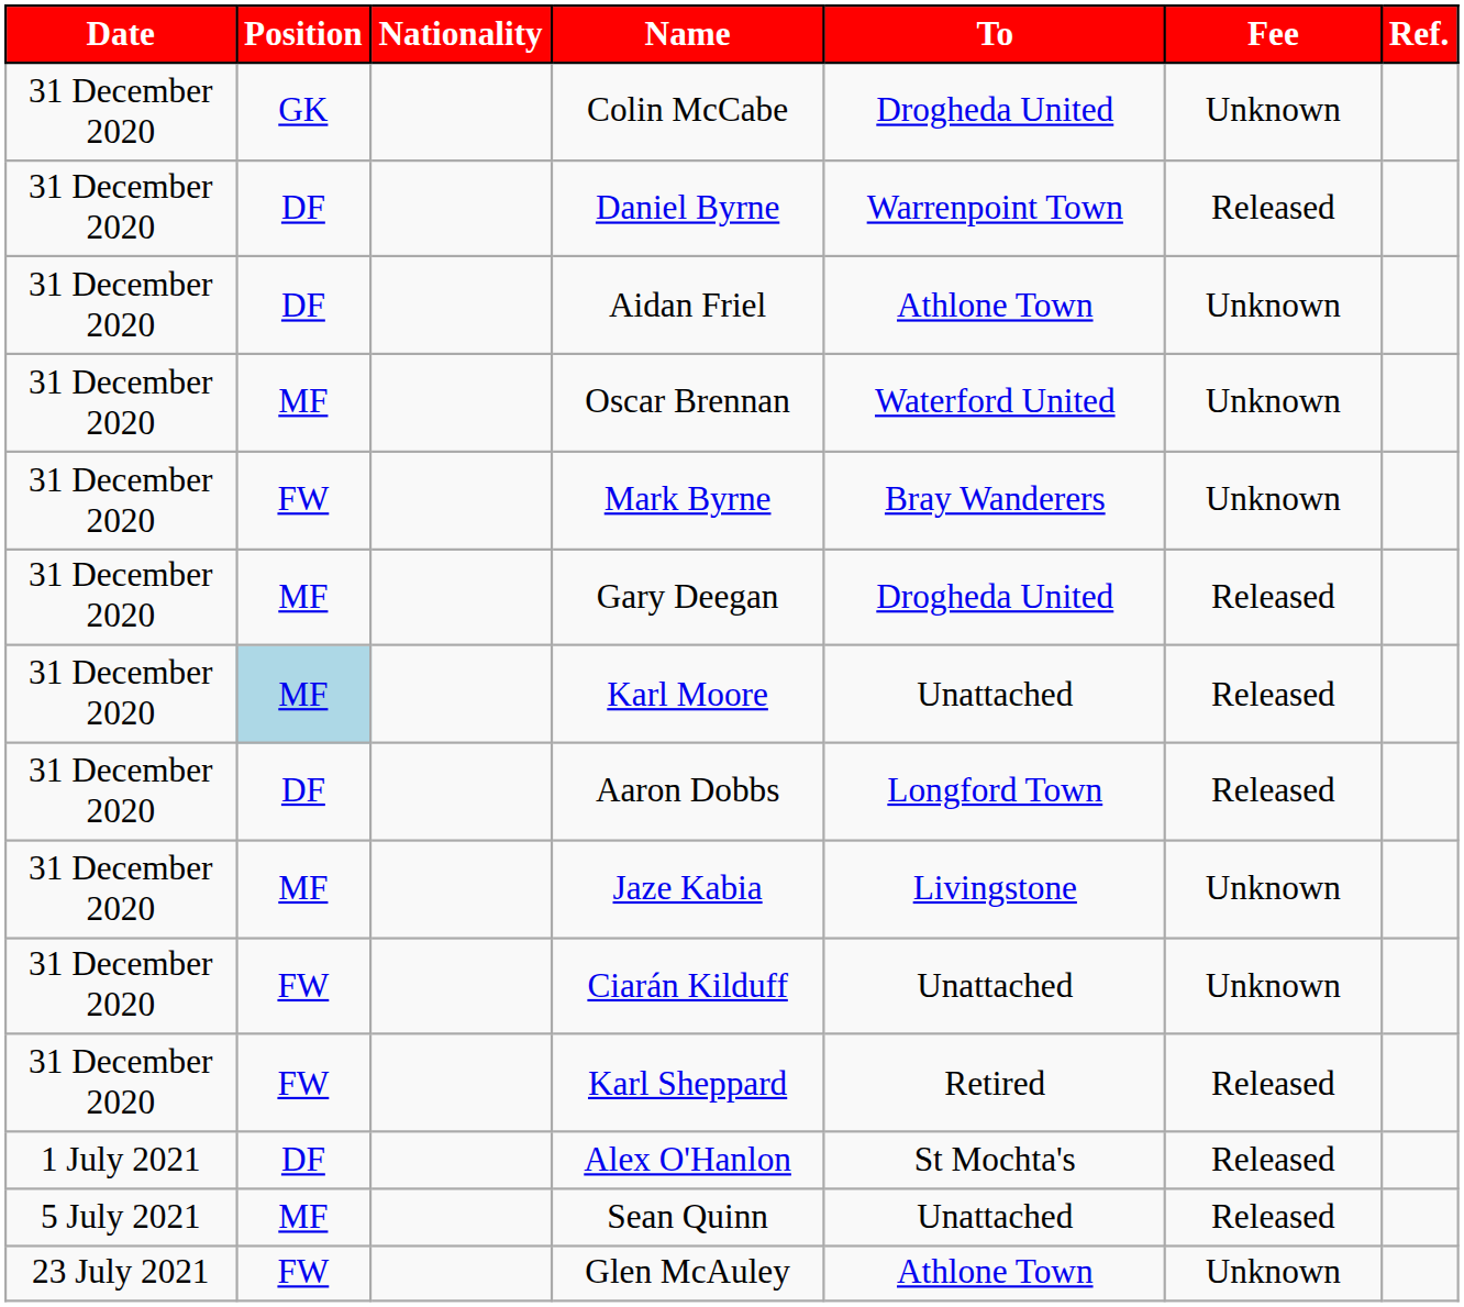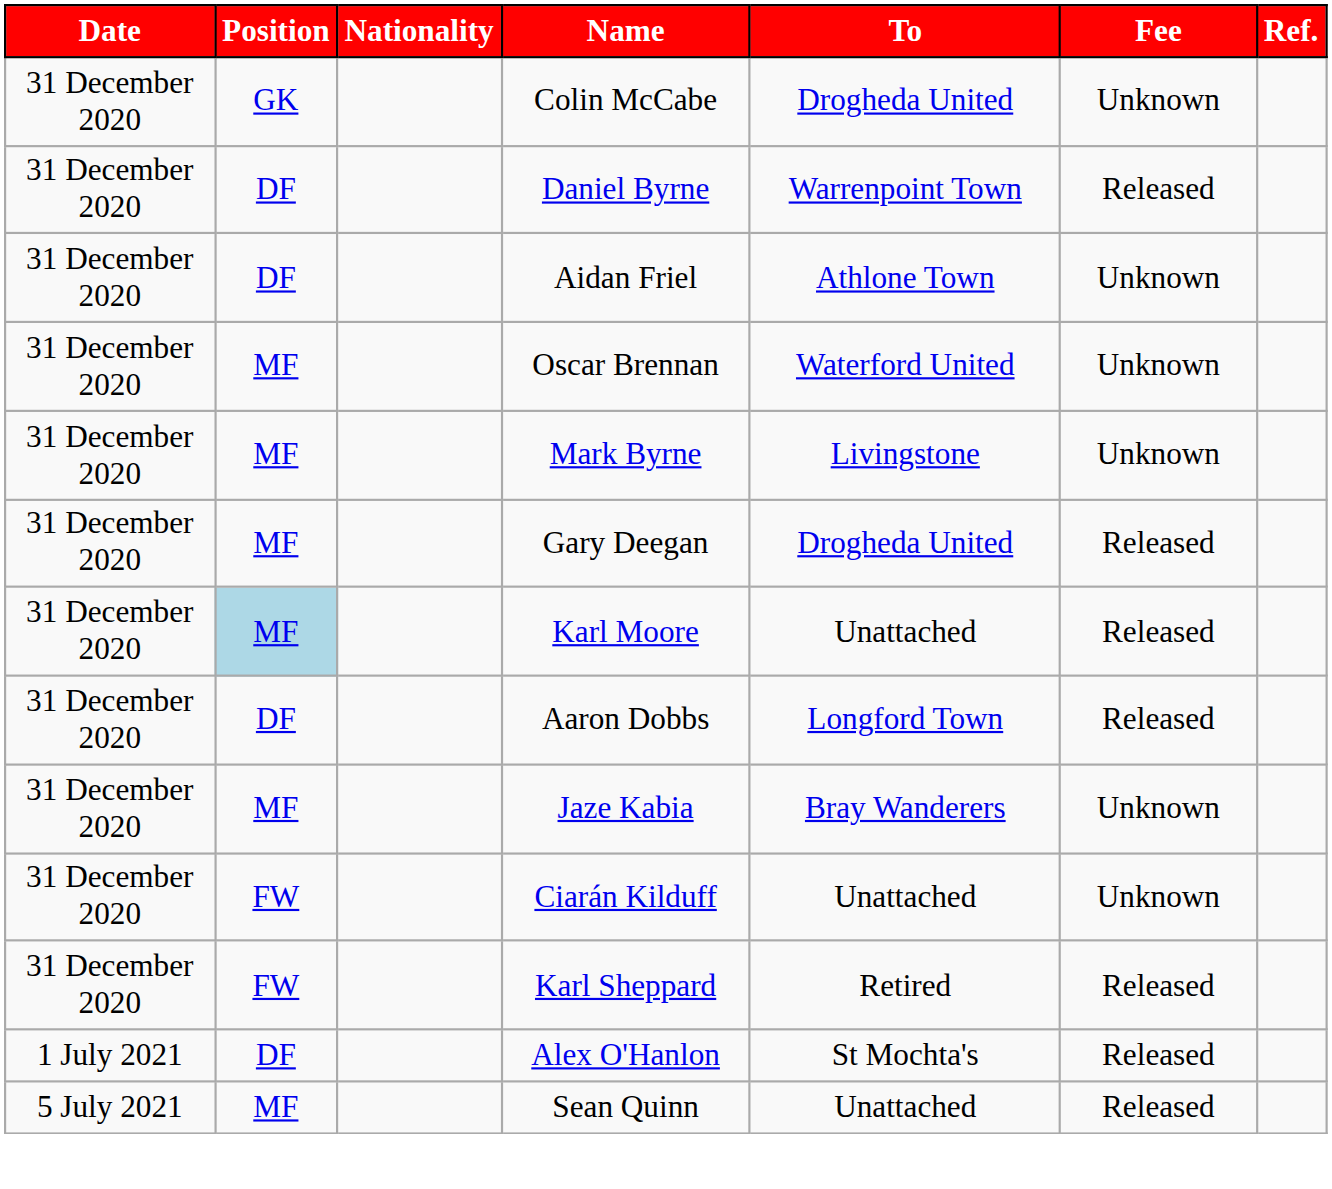Mark Byrne | Position: FW -> MF
Mark Byrne | To: Bray Wanderers -> Livingstone
Jaze Kabia | To: Livingstone -> Bray Wanderers
- row: 23 July 2021 | FW | Glen McAuley | Athlone Town | Unknown
